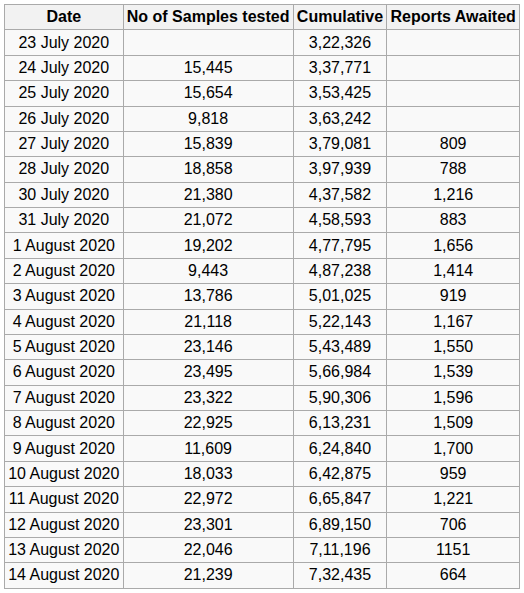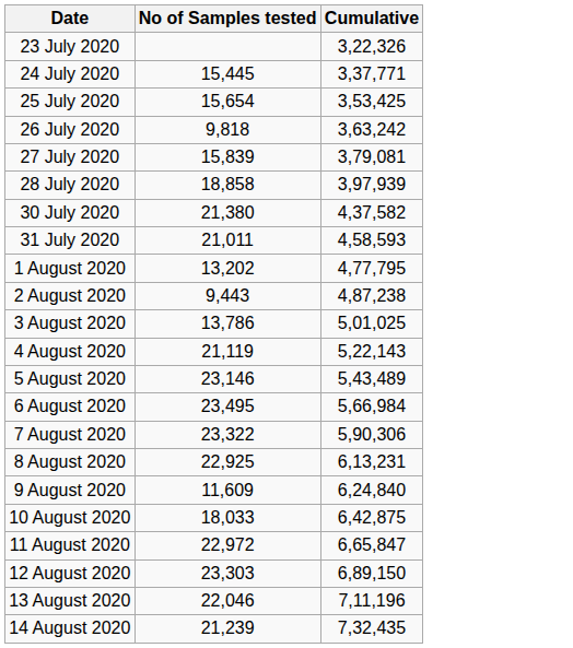- column: Reports Awaited | 809 | 788 | 1,216 | 883 | 1,656 | 1,414 | 919 | 1,167 | 1,550 | 1,539 | 1,596 | 1,509 | 1,700 | 959 | 1,221 | 706 | 1151 | 664
31 July 2020 | No of Samples tested: 21,072 -> 21,011
1 August 2020 | No of Samples tested: 19,202 -> 13,202
4 August 2020 | No of Samples tested: 21,118 -> 21,119
12 August 2020 | No of Samples tested: 23,301 -> 23,303
